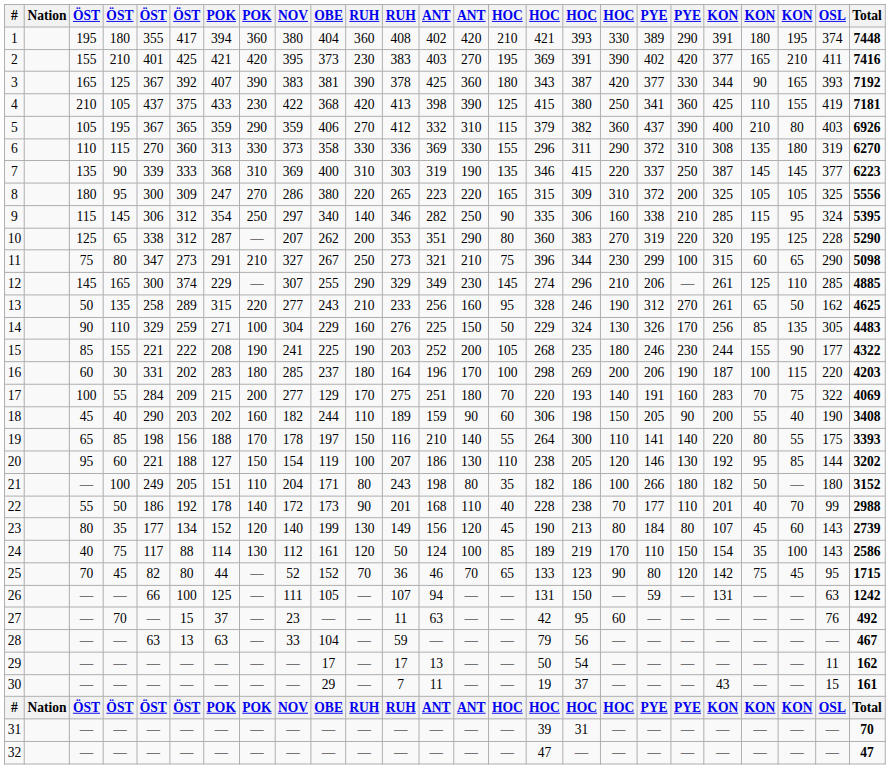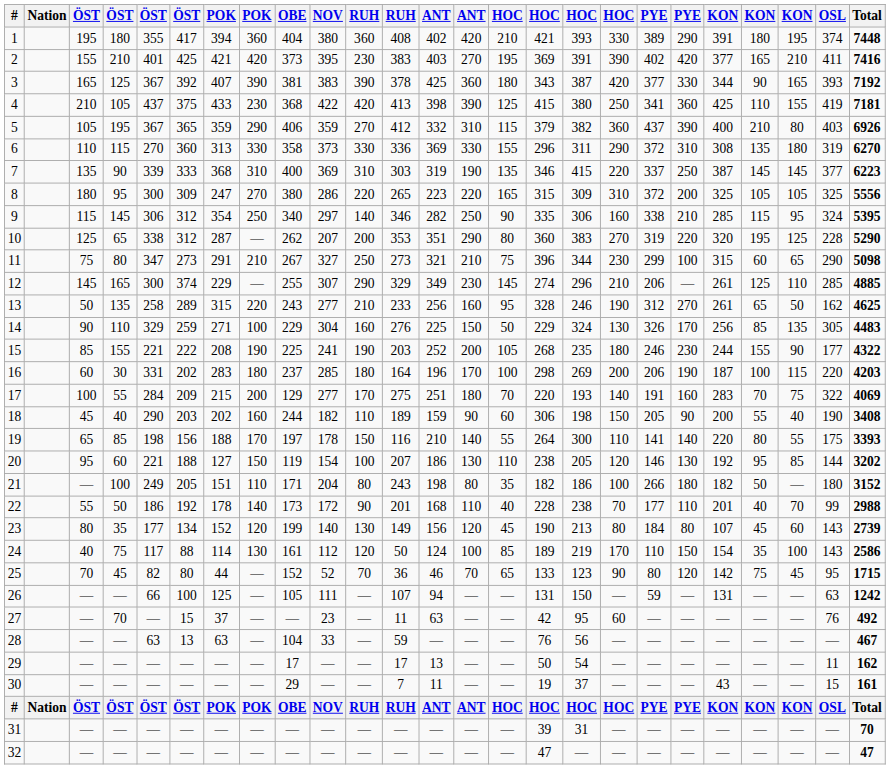columns swapped: NOV <-> OBE
28 | column 16: 79 -> 76
